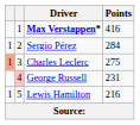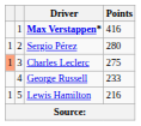Sergio Pérez | Points: 284 -> 280
George Russell | column 2: pink background -> no background
George Russell | Points: 231 -> 233
